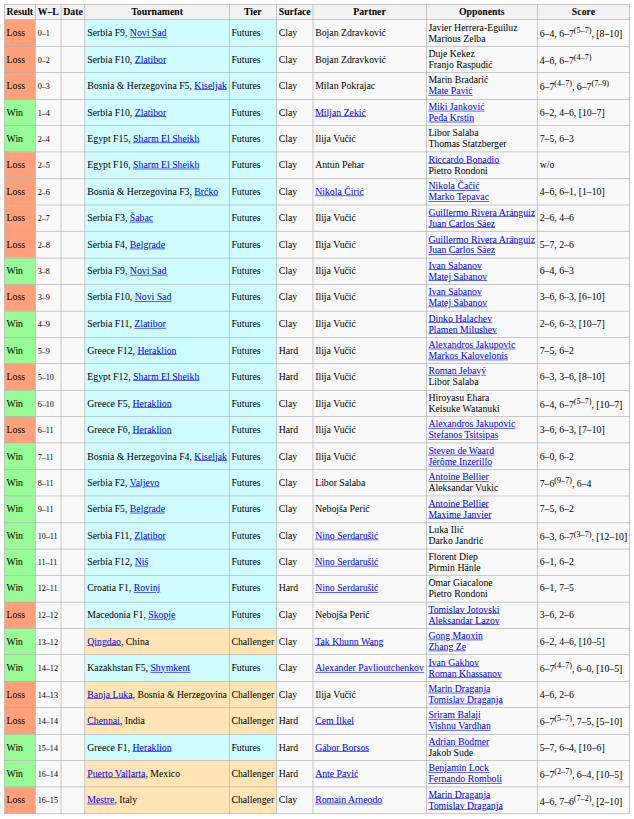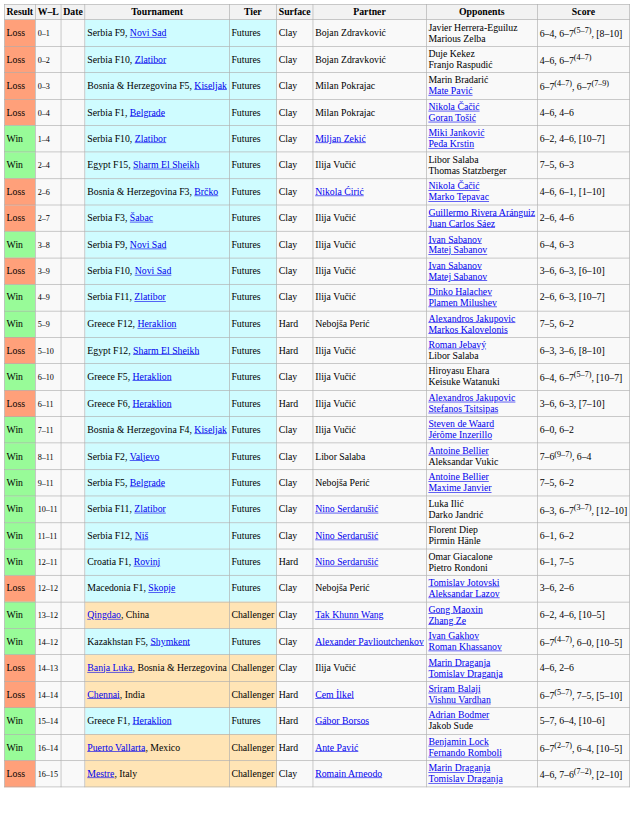+ row: Loss | 0–4 | Serbia F1, Belgrade | Futures | Clay | Milan Pokrajac | Nikola Čačić Goran Tošić | 4–6, 4–6
- row: Loss | 2–5 | Egypt F16, Sharm El Sheikh | Futures | Clay | Antun Pehar | Riccardo Bonadio Pietro Rondoni | w/o
- row: Loss | 2–8 | Serbia F4, Belgrade | Futures | Clay | Ilija Vučić | Guillermo Rivera Aránguiz Juan Carlos Sáez | 5–7, 2–6
Greece F12, Heraklion | Partner: Ilija Vučić -> Nebojša Perić
